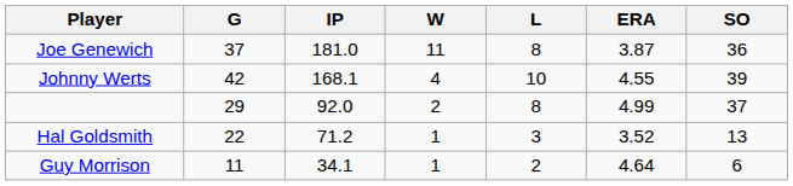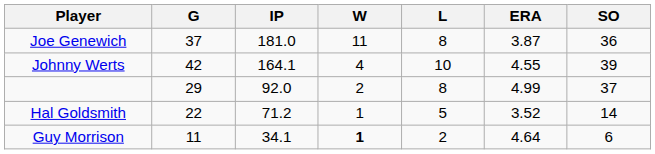Johnny Werts | IP: 168.1 -> 164.1
Hal Goldsmith | L: 3 -> 5
Hal Goldsmith | SO: 13 -> 14
Guy Morrison | W: normal -> bold
